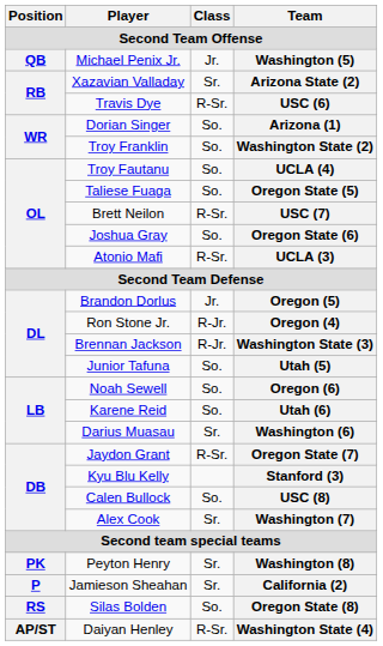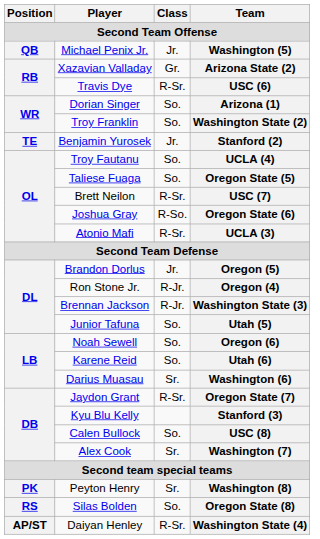Xazavian Valladay | Class: Sr. -> Gr.
+ row: TE | Benjamin Yurosek | Jr. | Stanford (2)
Joshua Gray | Class: So. -> R-So.
- row: P | Jamieson Sheahan | Sr. | California (2)
